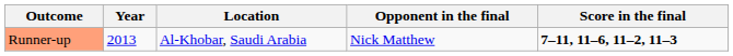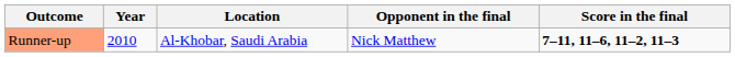Runner-up | Year: 2013 -> 2010
